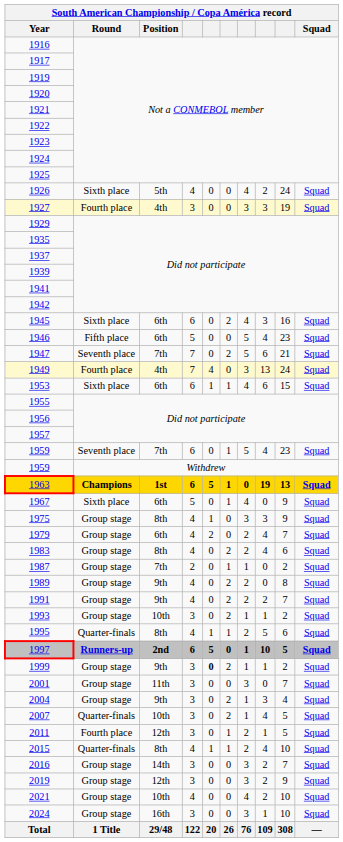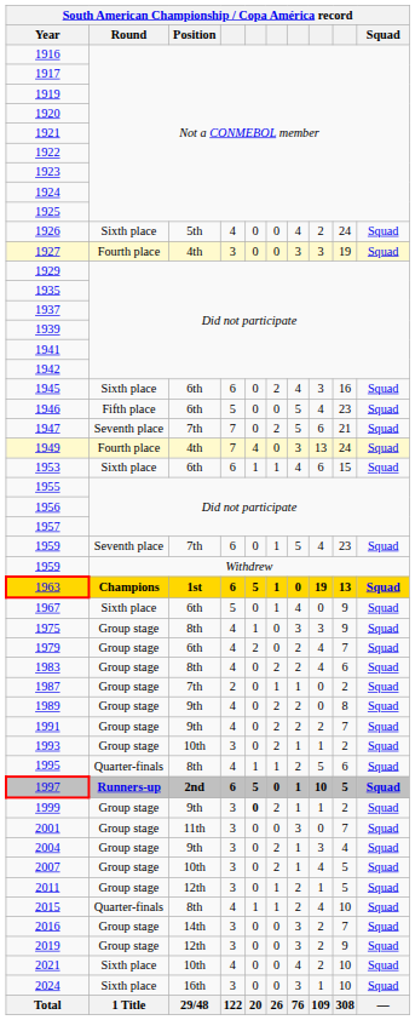2007 | Round: Quarter-finals -> Group stage
2011 | Round: Fourth place -> Group stage
2021 | Round: Group stage -> Sixth place
2024 | Round: Group stage -> Sixth place
